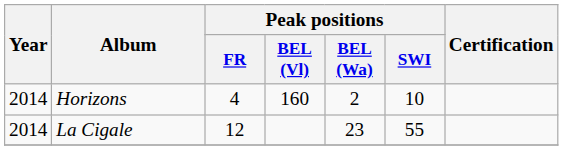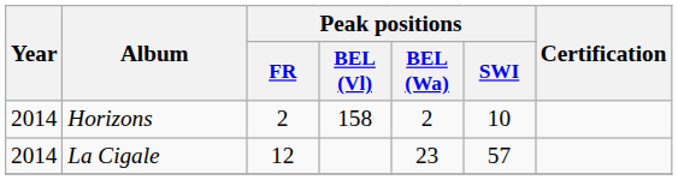Horizons | Peak positions / FR: 4 -> 2
Horizons | Peak positions / BEL (Vl): 160 -> 158
La Cigale | Peak positions / SWI: 55 -> 57
